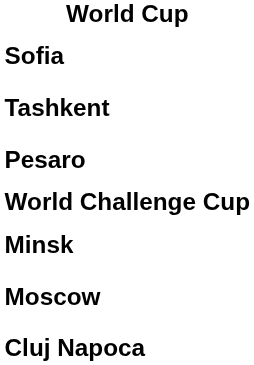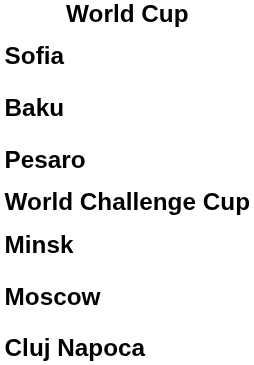- row: Tashkent
+ row: Baku
